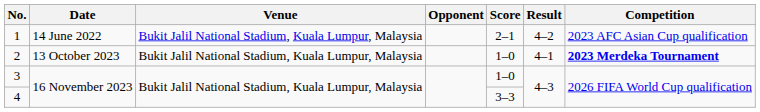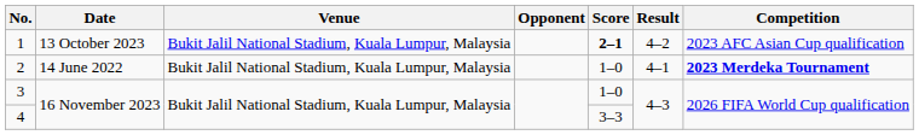1 | Date: 14 June 2022 -> 13 October 2023
1 | Score: normal -> bold
2 | Date: 13 October 2023 -> 14 June 2022
